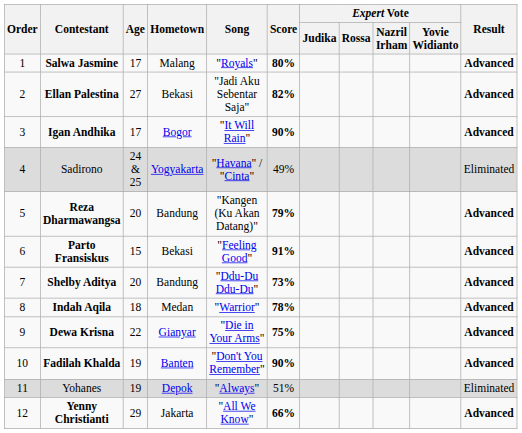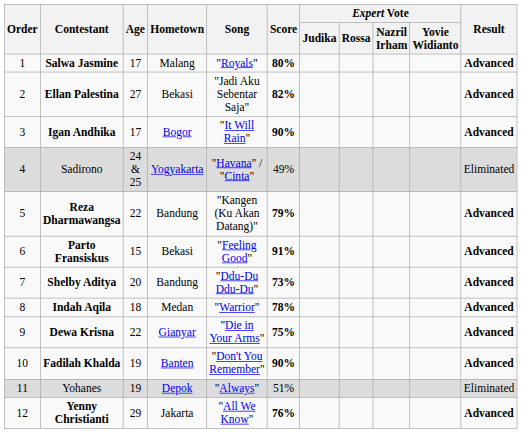Reza Dharmawangsa | Age: 20 -> 22
Yenny Christianti | Score: 66% -> 76%
